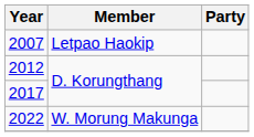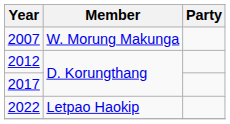2007 | Member: Letpao Haokip -> W. Morung Makunga
2022 | Member: W. Morung Makunga -> Letpao Haokip
